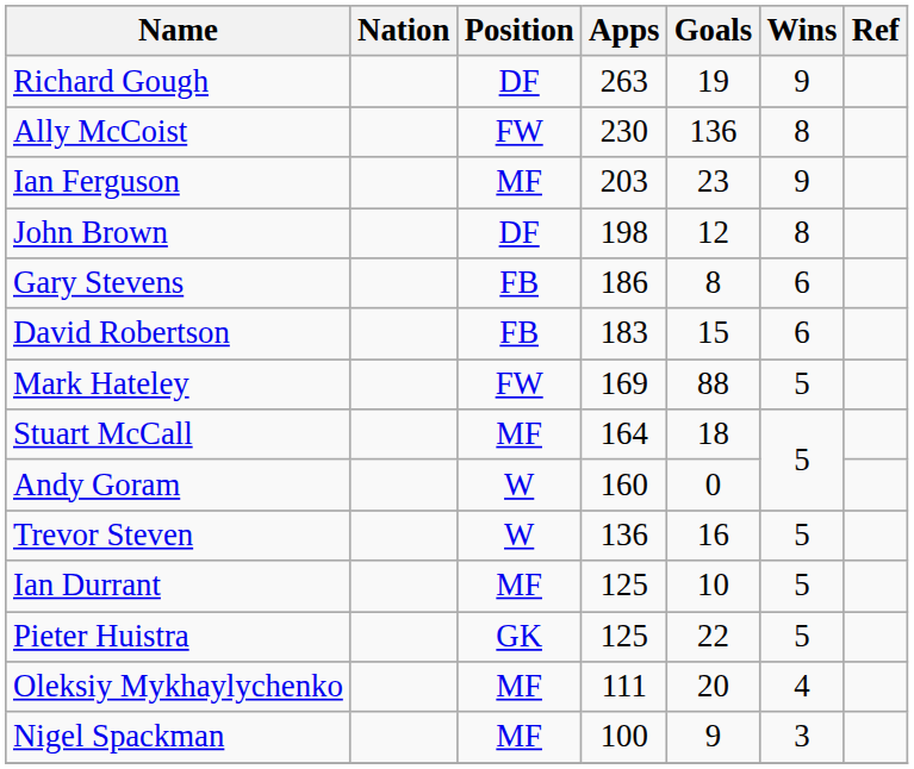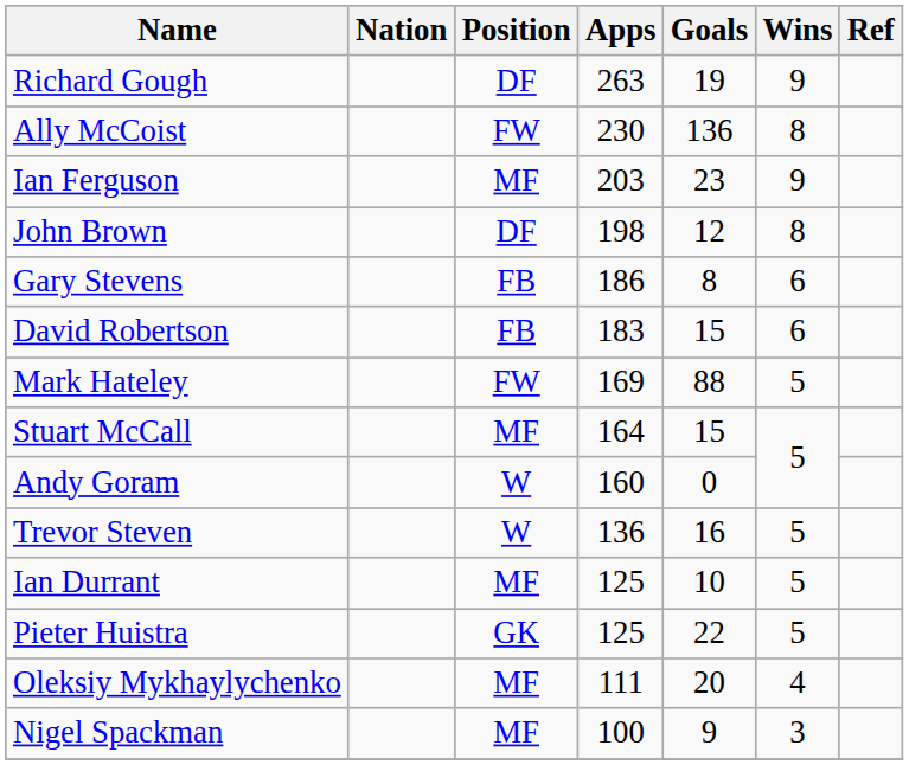Stuart McCall | Goals: 18 -> 15
